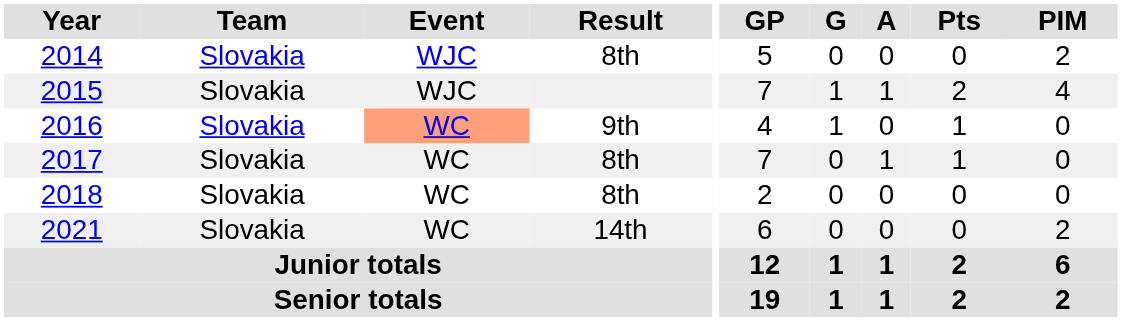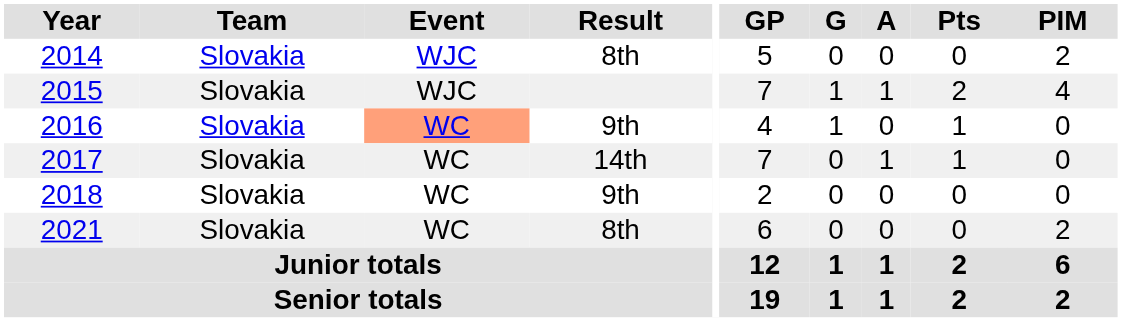2017 | Result: 8th -> 14th
2018 | Result: 8th -> 9th
2021 | Result: 14th -> 8th
